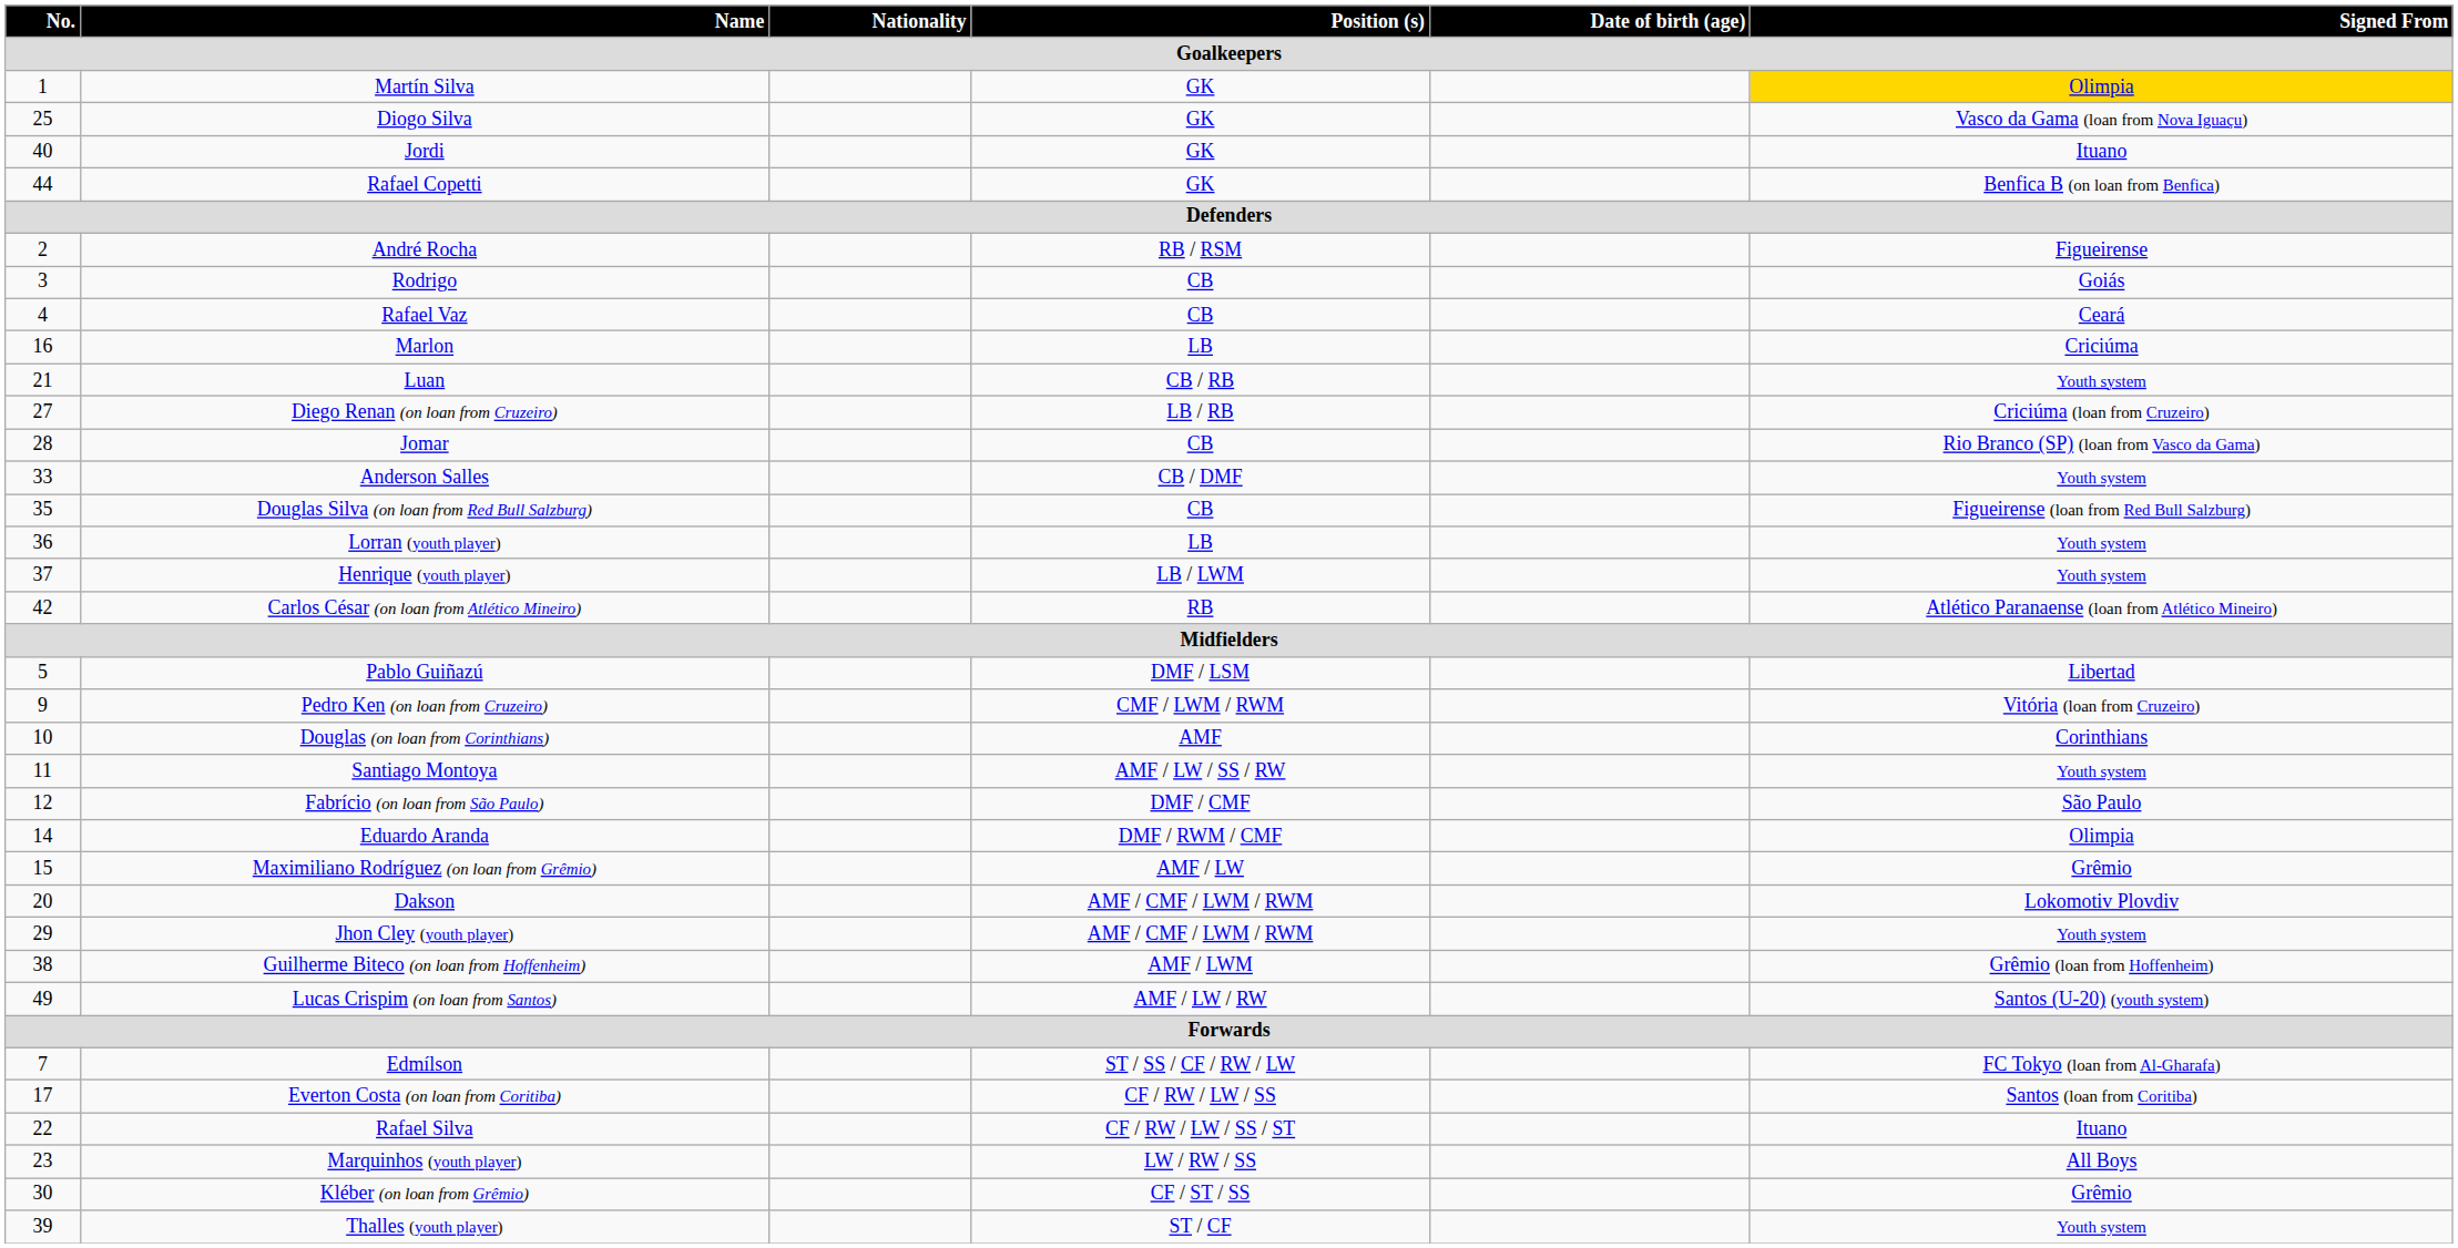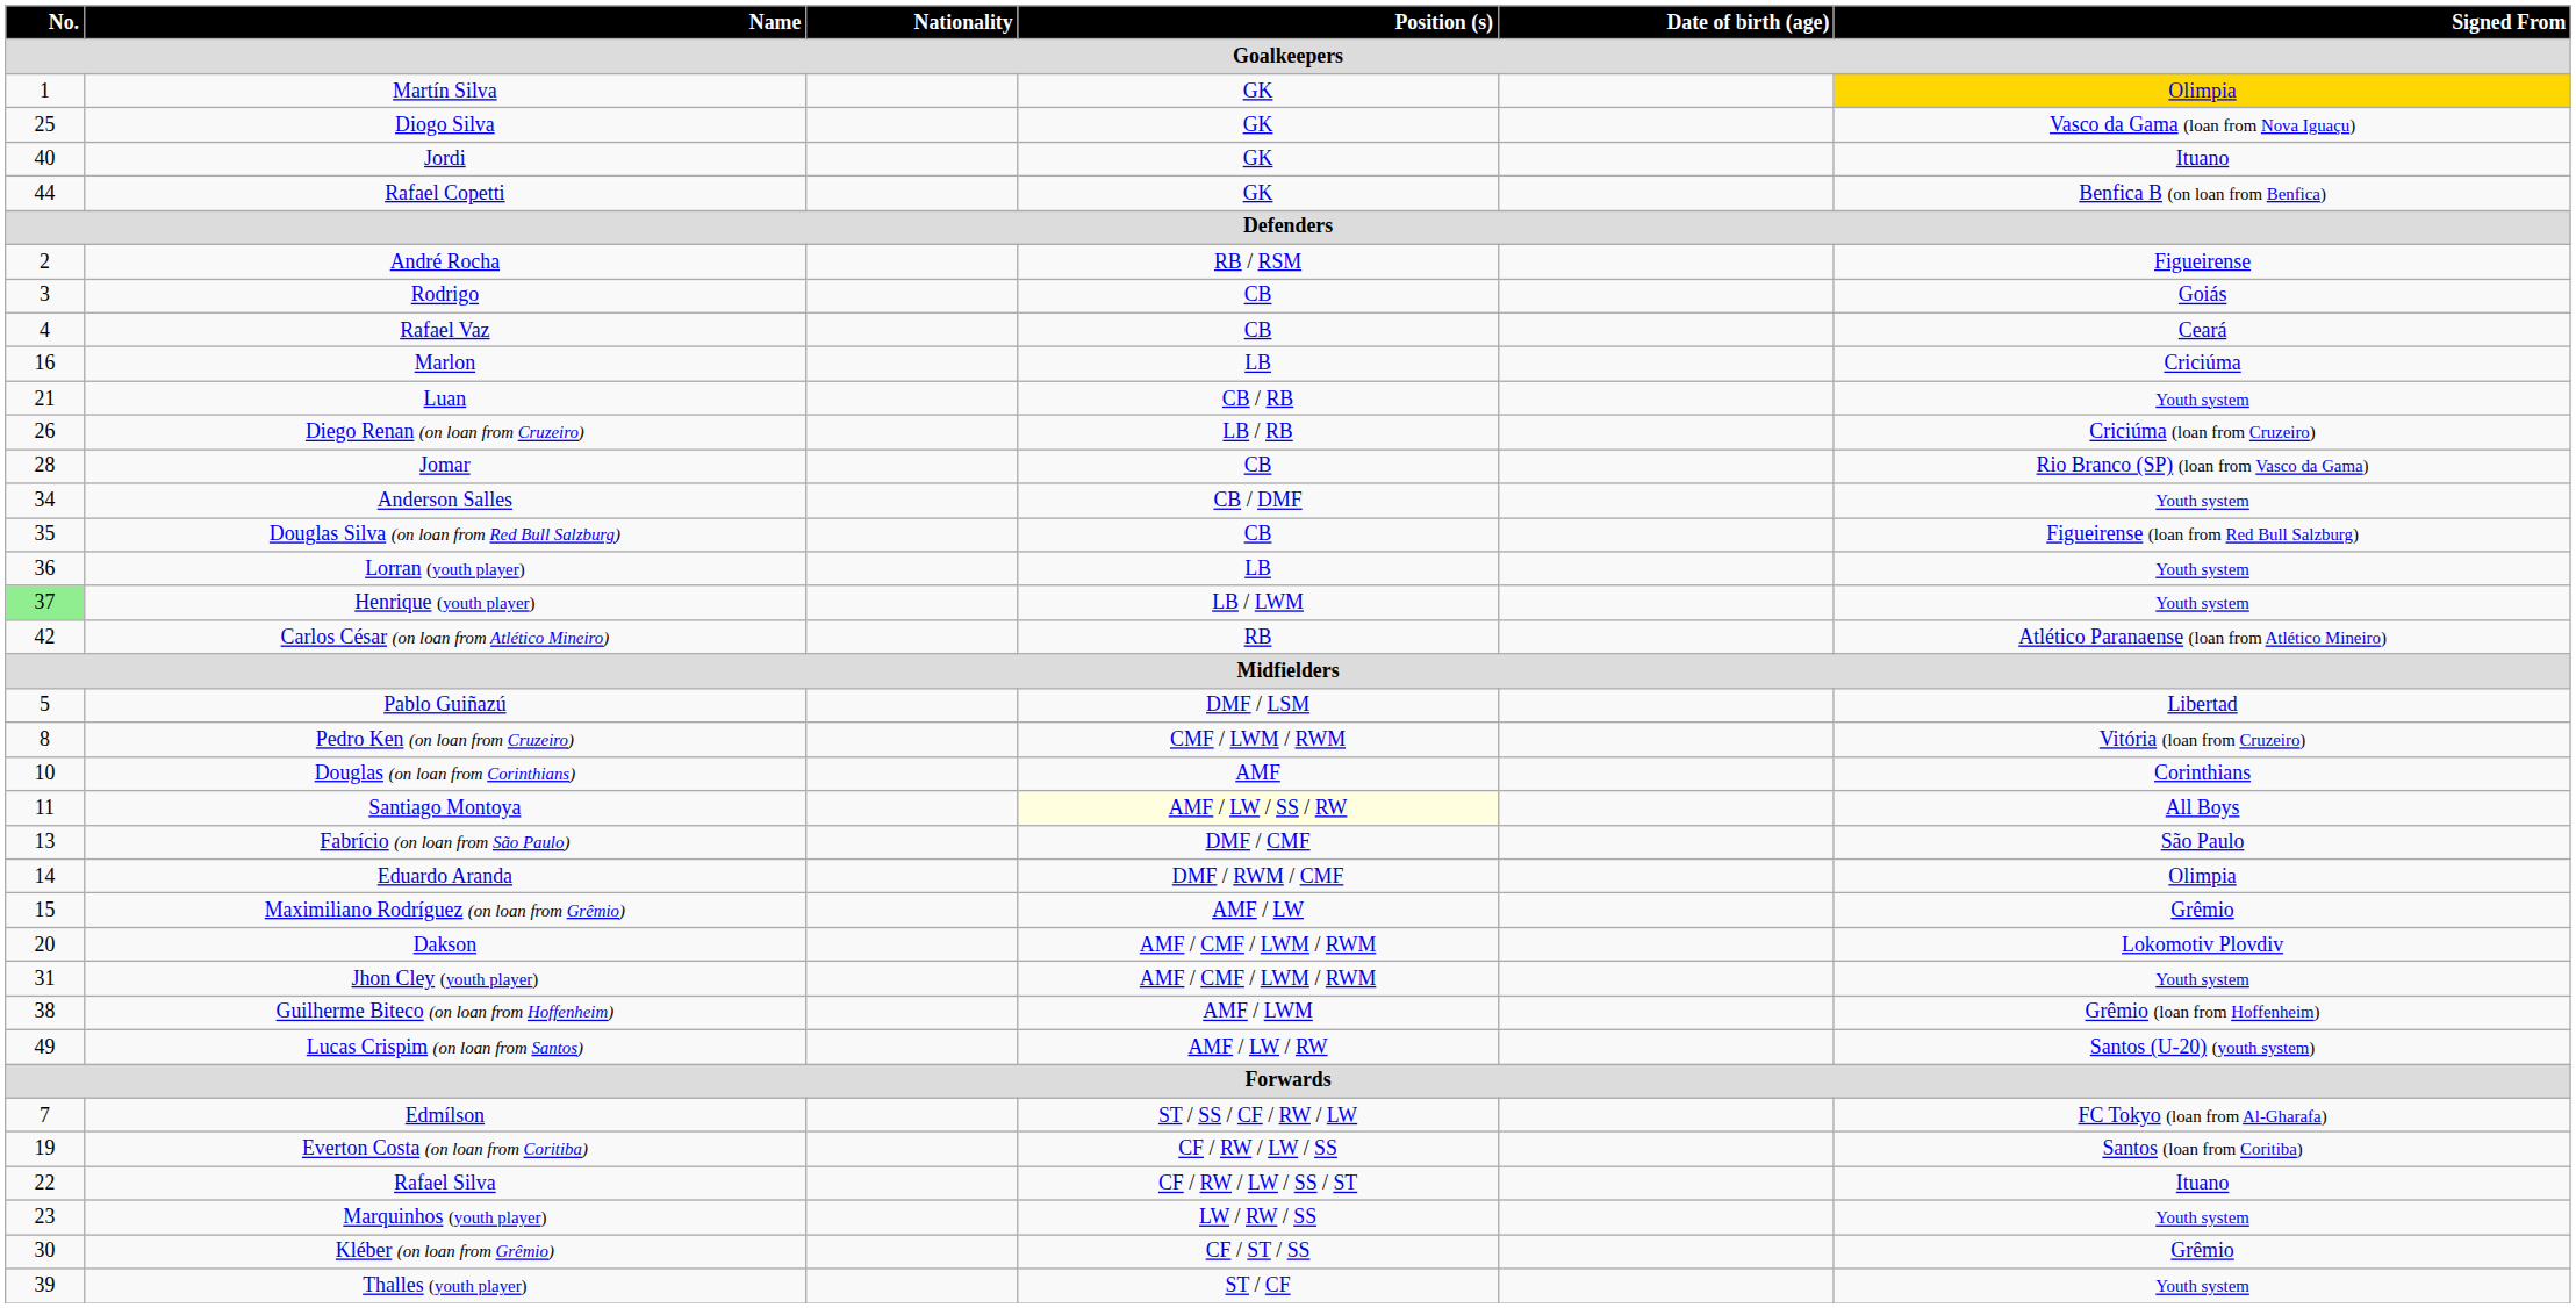Diego Renan (on loan from Cruzeiro) | No. / Goalkeepers: 27 -> 26
Anderson Salles | No. / Goalkeepers: 33 -> 34
Henrique (youth player) | No. / Goalkeepers: no background -> lightgreen background
Pedro Ken (on loan from Cruzeiro) | No. / Goalkeepers: 9 -> 8
Santiago Montoya | Position (s) / Goalkeepers: no background -> lightyellow background
Santiago Montoya | Signed From / Goalkeepers: Youth system -> All Boys
Fabrício (on loan from São Paulo) | No. / Goalkeepers: 12 -> 13
Jhon Cley (youth player) | No. / Goalkeepers: 29 -> 31
Everton Costa (on loan from Coritiba) | No. / Goalkeepers: 17 -> 19
Marquinhos (youth player) | Signed From / Goalkeepers: All Boys -> Youth system
